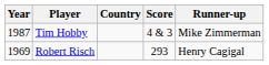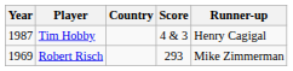Tim Hobby | Runner-up: Mike Zimmerman -> Henry Cagigal
Robert Risch | Runner-up: Henry Cagigal -> Mike Zimmerman
